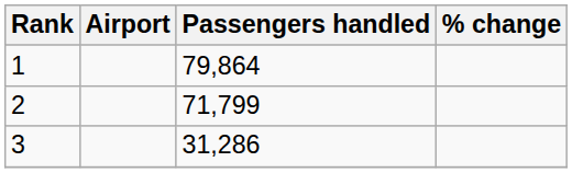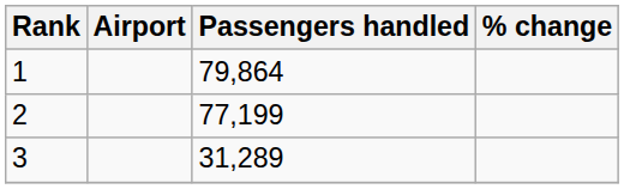2 | Passengers handled: 71,799 -> 77,199
3 | Passengers handled: 31,286 -> 31,289
